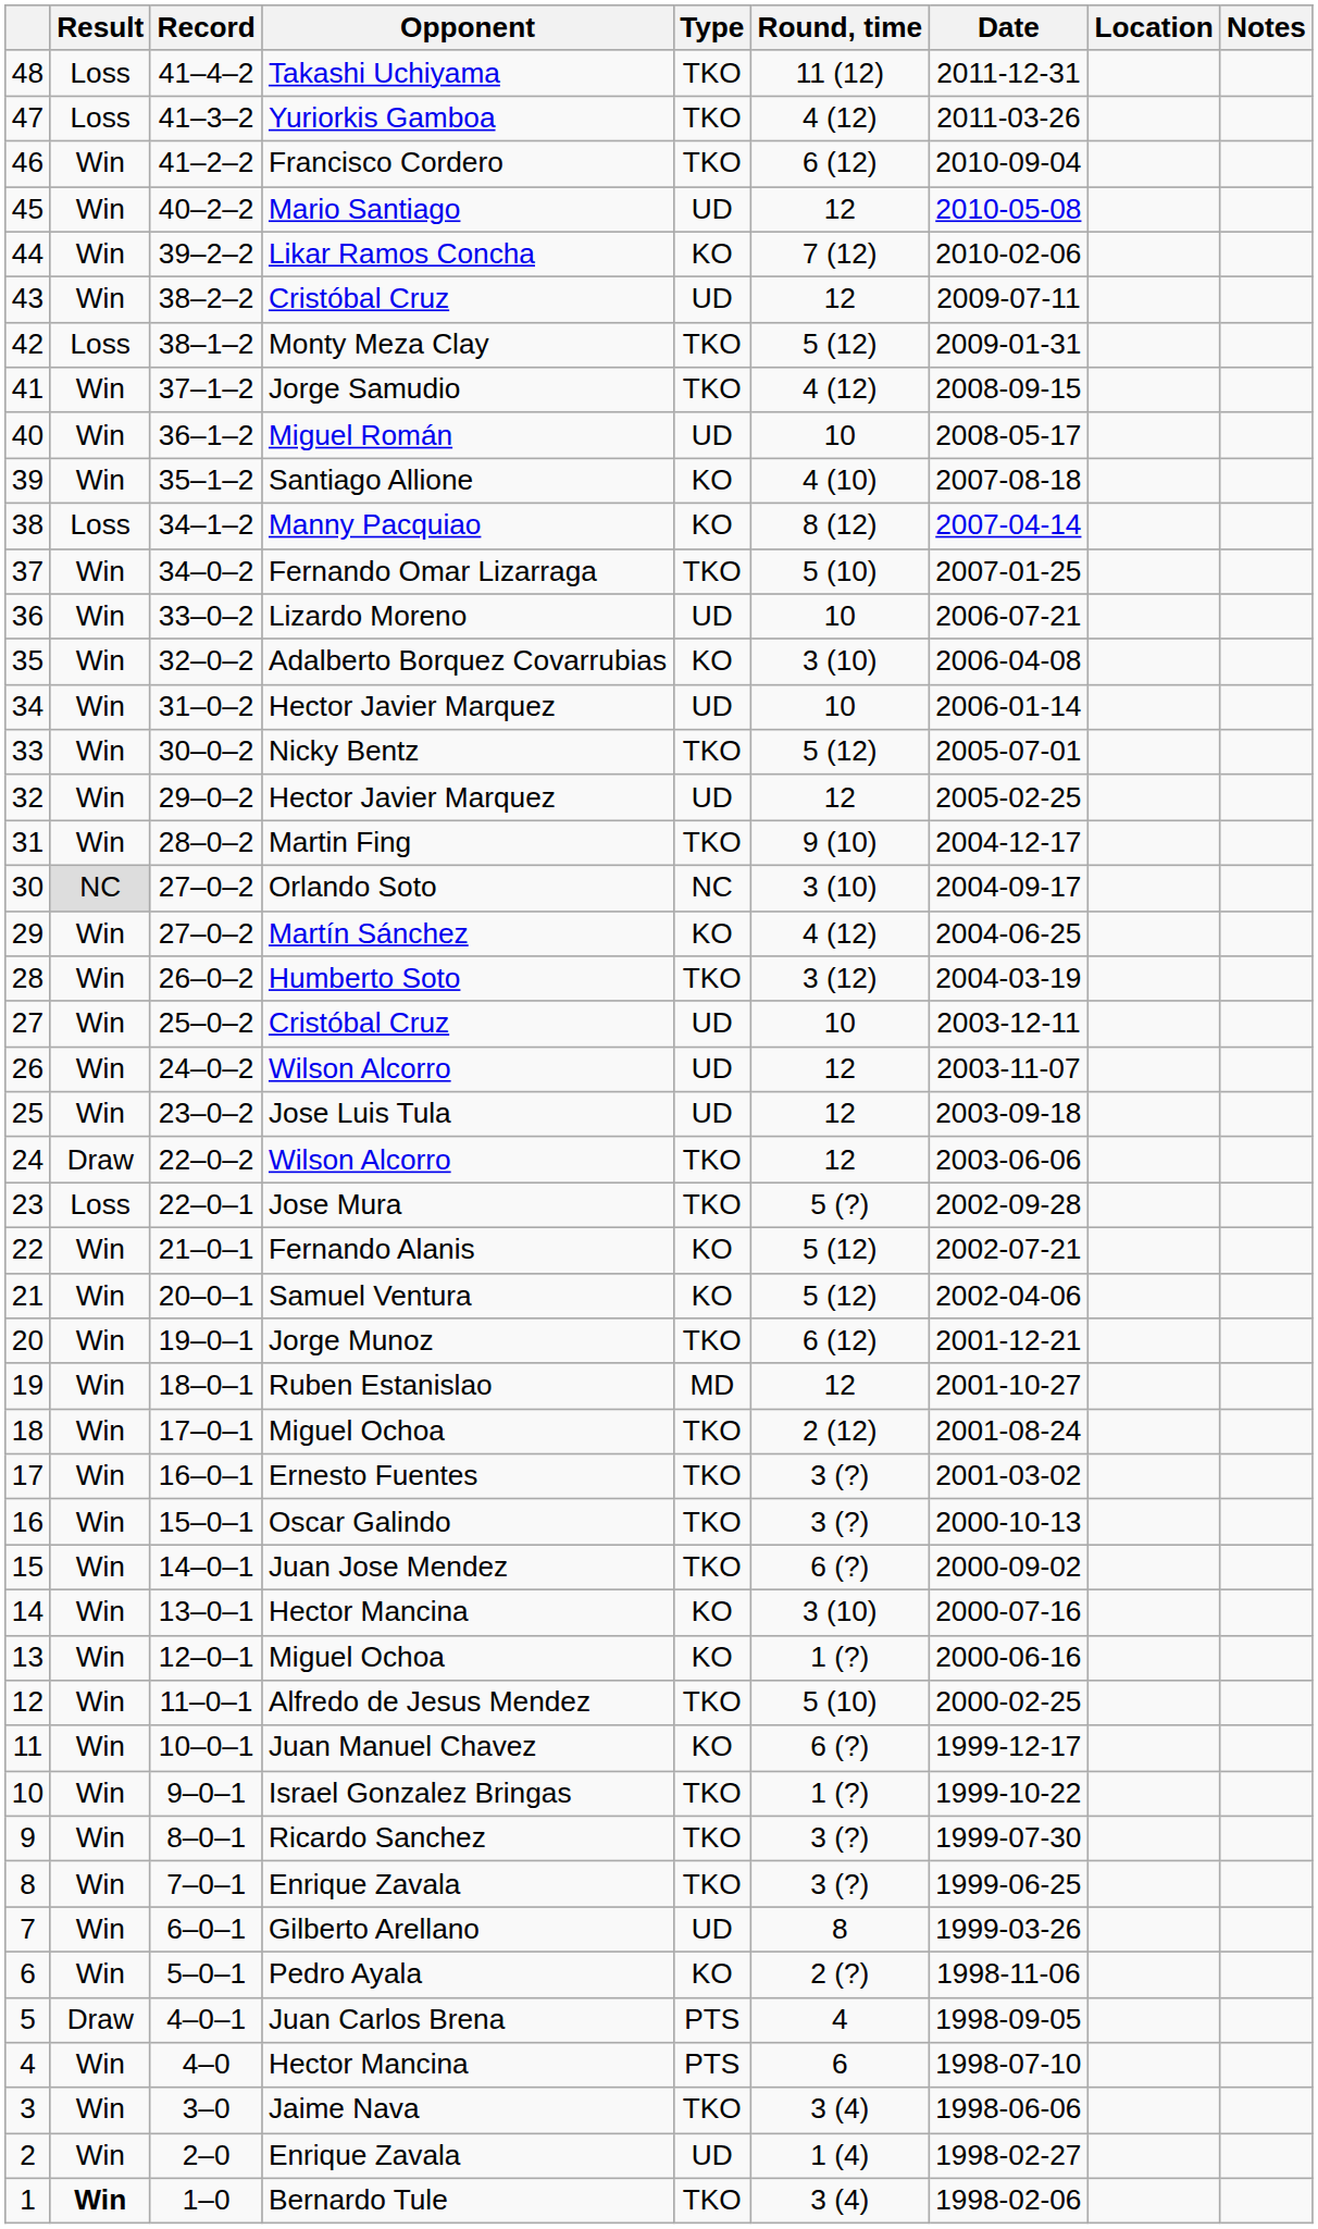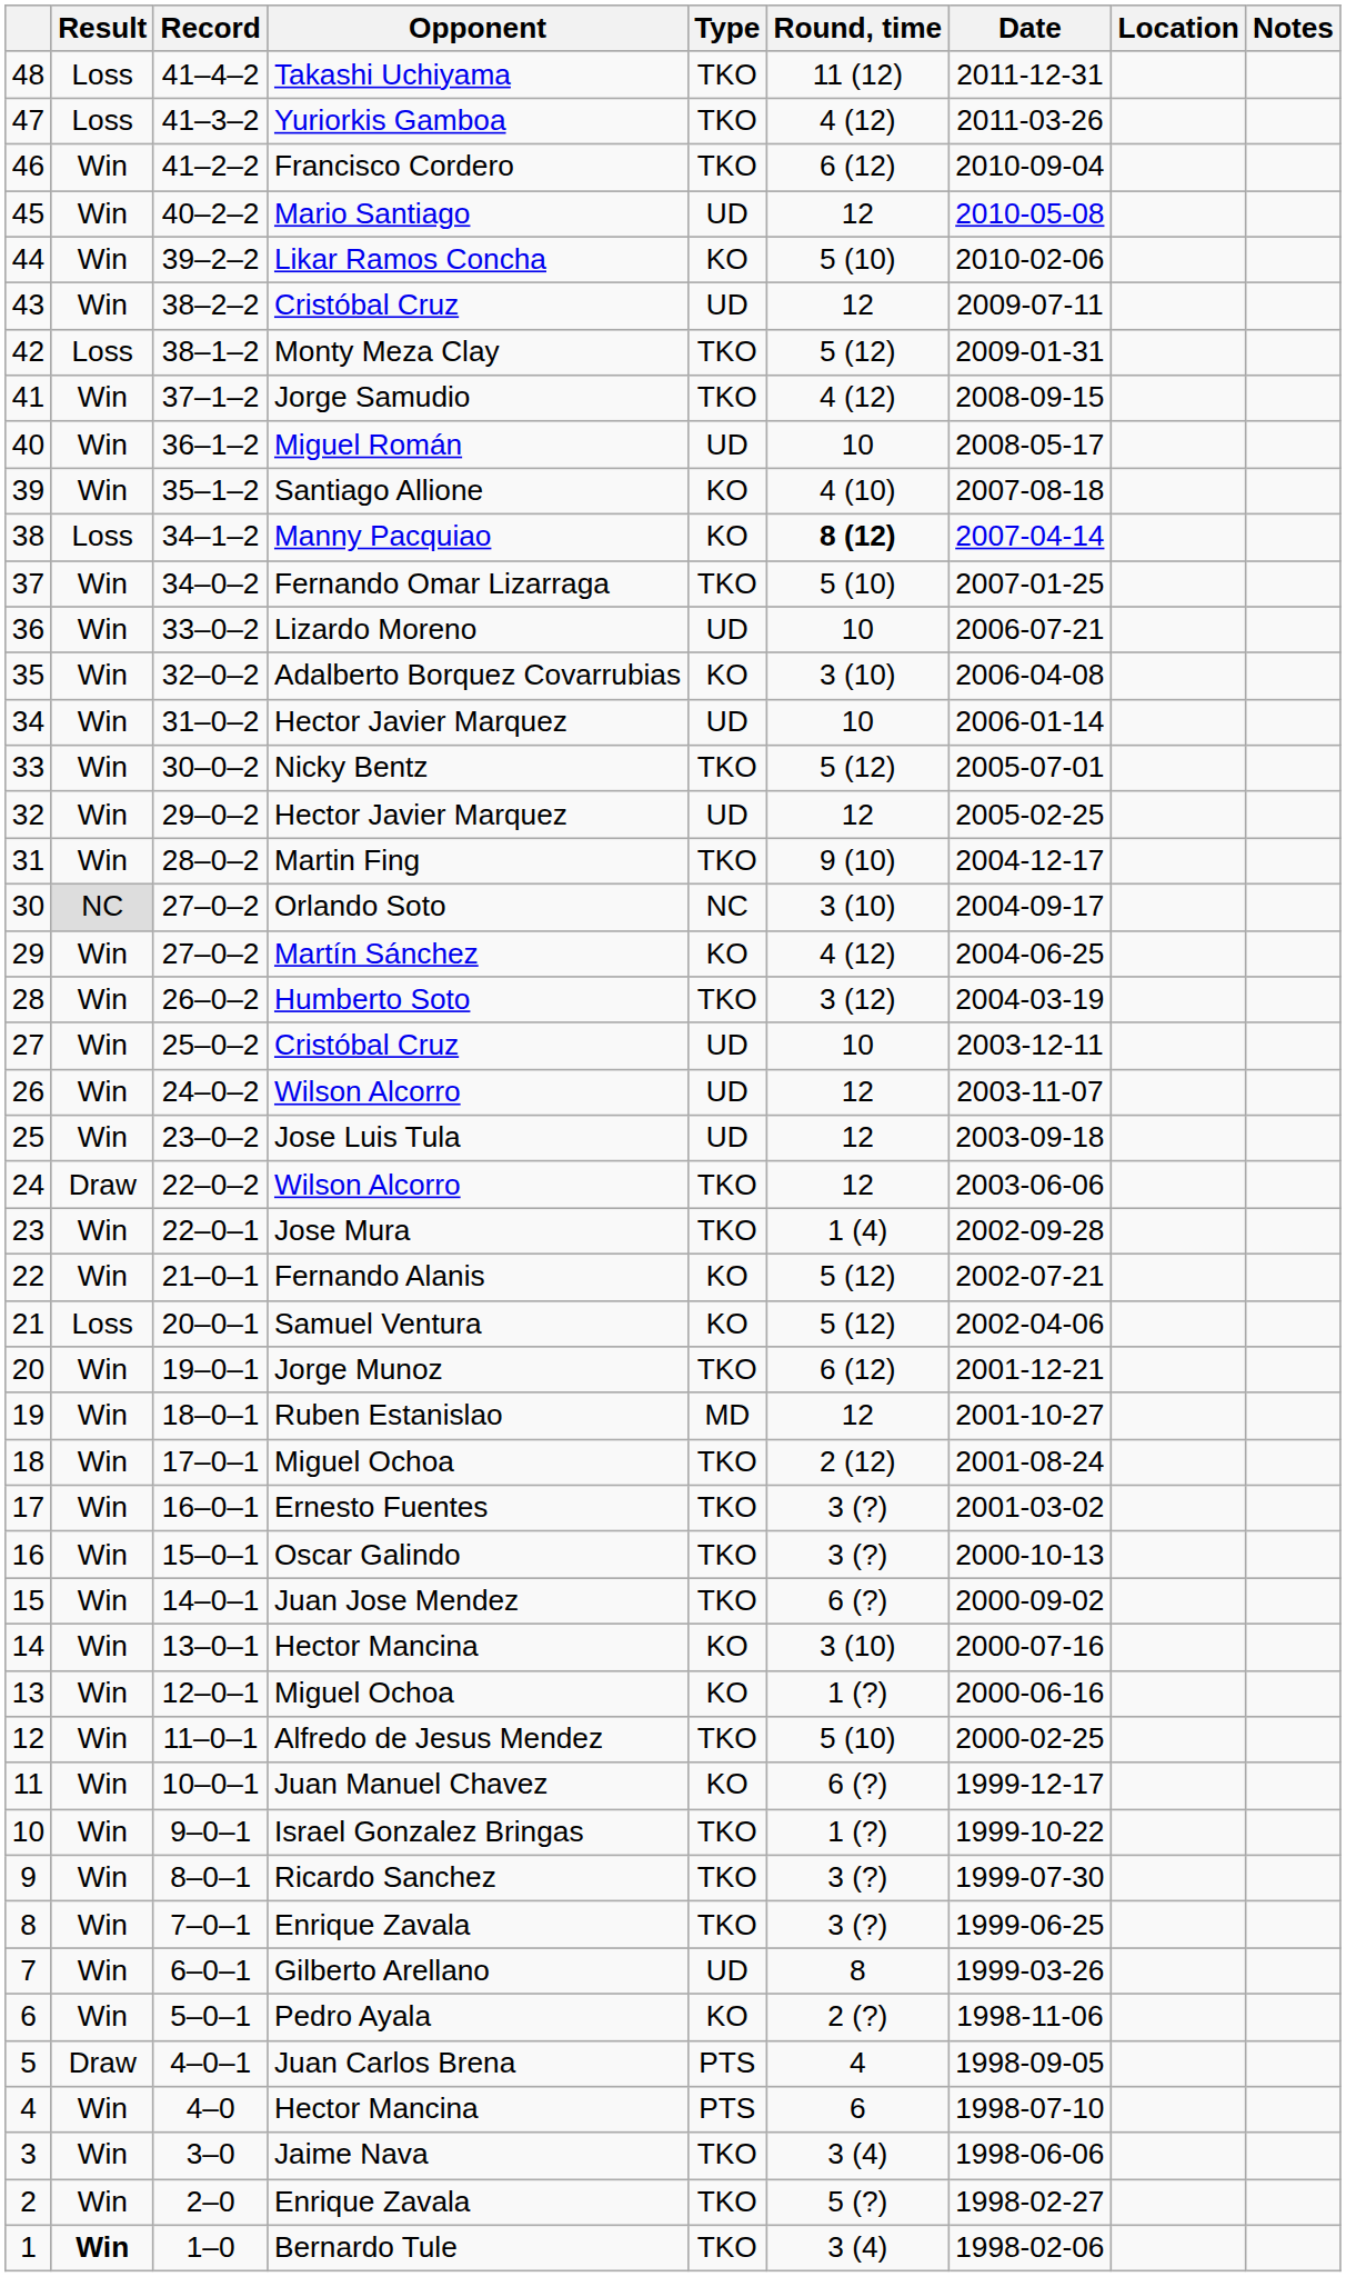44 | Round, time: 7 (12) -> 5 (10)
38 | Round, time: normal -> bold
23 | Result: Loss -> Win
23 | Round, time: 5 (?) -> 1 (4)
21 | Result: Win -> Loss
2 | Type: UD -> TKO
2 | Round, time: 1 (4) -> 5 (?)
